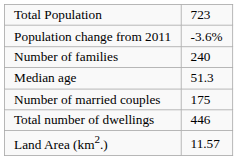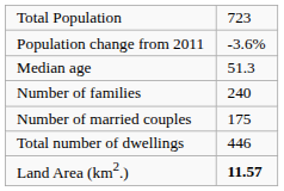rows swapped: Median age <-> Number of families
Land Area (km2.) | column 2: normal -> bold
